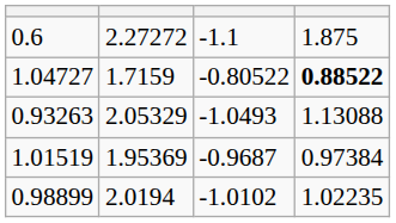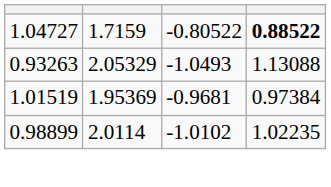- row: 0.6 | 2.27272 | -1.1 | 1.875
1.01519 | column 3: -0.9687 -> -0.9681
0.98899 | column 2: 2.0194 -> 2.0114
